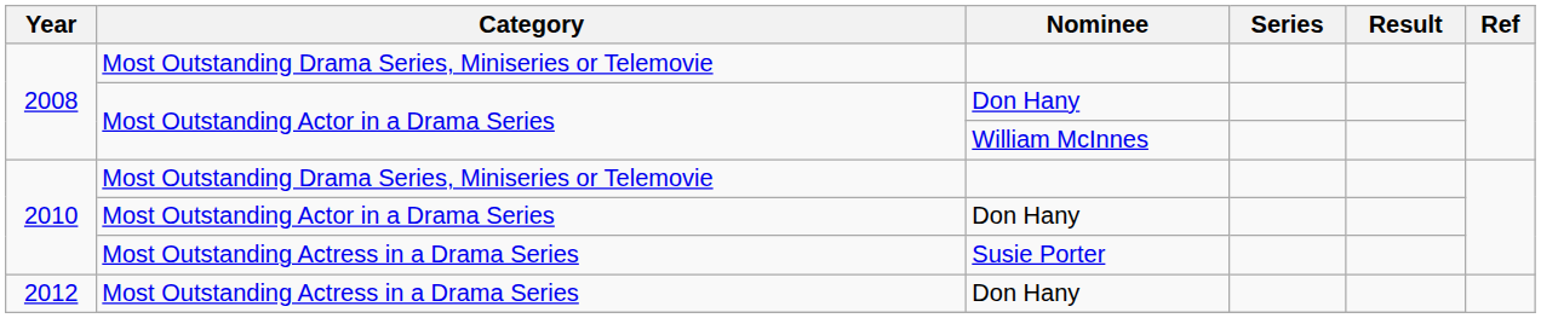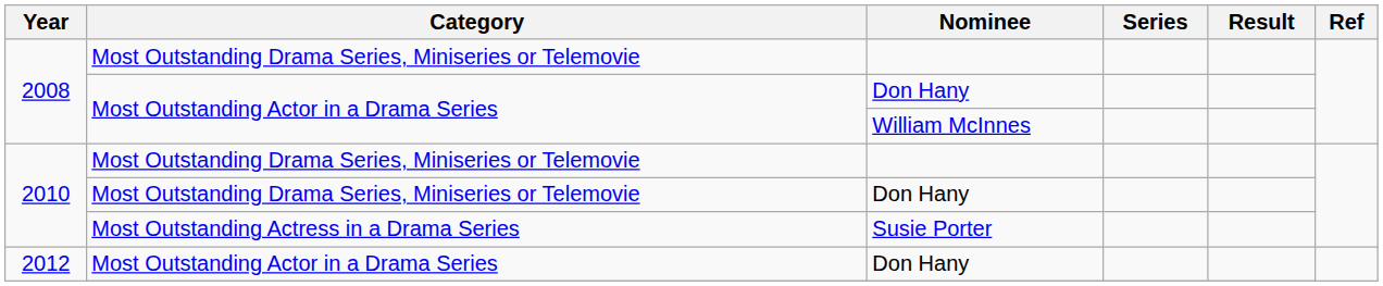2010 / Don Hany | Category: Most Outstanding Actor in a Drama Series -> Most Outstanding Drama Series, Miniseries or Telemovie
2012 / Don Hany | Category: Most Outstanding Actress in a Drama Series -> Most Outstanding Actor in a Drama Series
